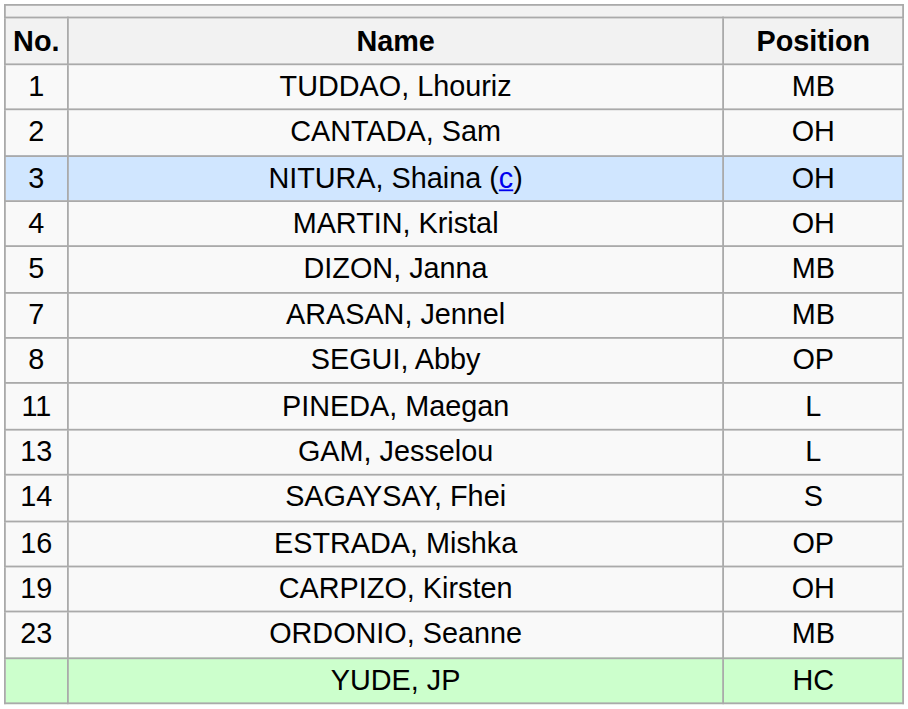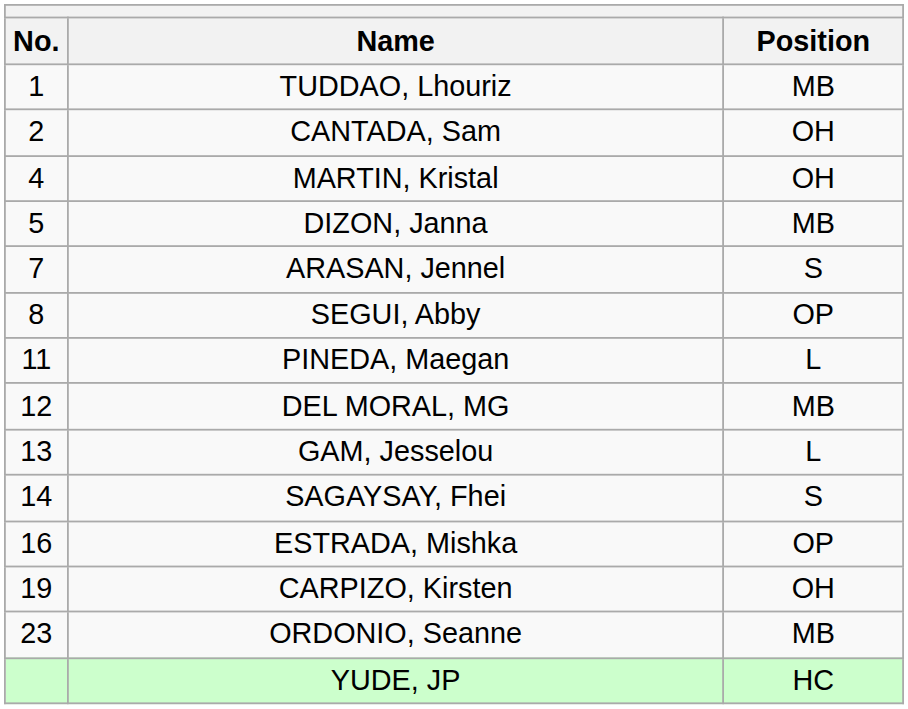- row: 3 | NITURA, Shaina (c) | OH
ARASAN, Jennel | Position: MB -> S
+ row: 12 | DEL MORAL, MG | MB
